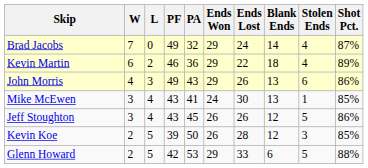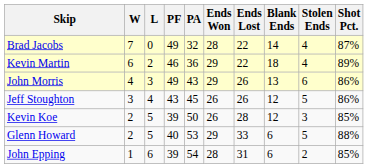Brad Jacobs | Ends Won: 29 -> 28
Brad Jacobs | Ends Lost: 24 -> 22
- row: Mike McEwen | 3 | 4 | 43 | 41 | 24 | 30 | 13 | 1 | 85%
Glenn Howard | PF: 42 -> 40
+ row: John Epping | 1 | 6 | 39 | 54 | 28 | 31 | 6 | 2 | 85%
